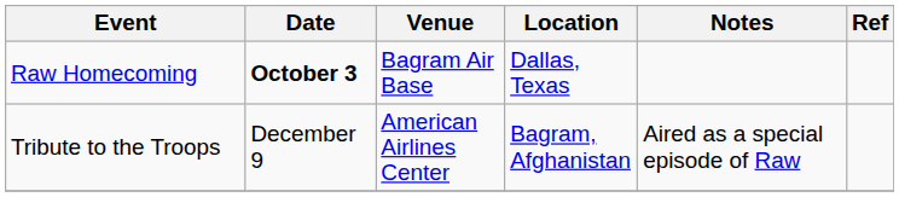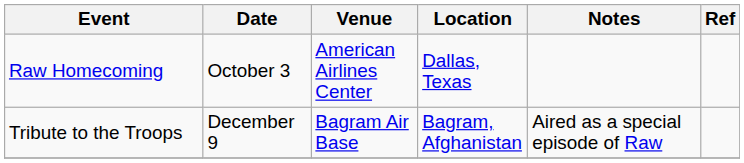Raw Homecoming | Date: bold -> normal
Raw Homecoming | Venue: Bagram Air Base -> American Airlines Center
Tribute to the Troops | Venue: American Airlines Center -> Bagram Air Base
